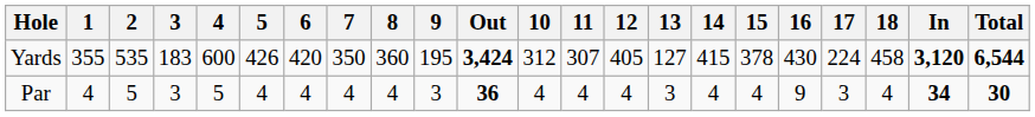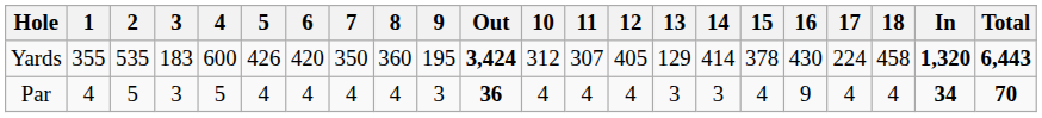Yards | 13: 127 -> 129
Yards | 14: 415 -> 414
Yards | In: 3,120 -> 1,320
Yards | Total: 6,544 -> 6,443
Par | 14: 4 -> 3
Par | 17: 3 -> 4
Par | Total: 30 -> 70
